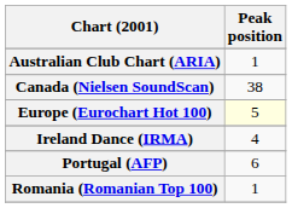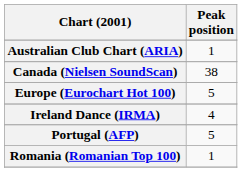Europe (Eurochart Hot 100) | Peak position: lightyellow background -> no background
Portugal (AFP) | Peak position: 6 -> 5
